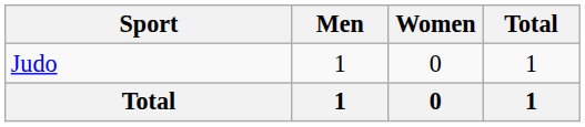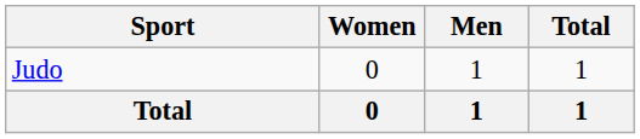columns swapped: Men <-> Women
